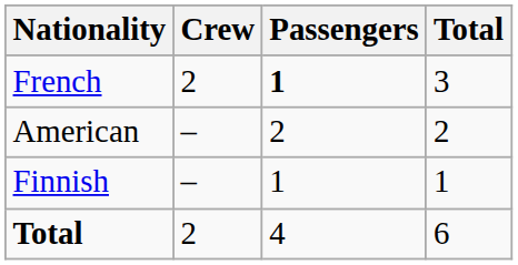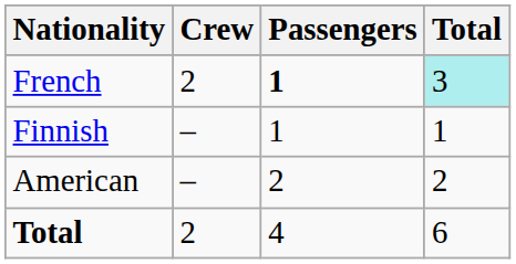French | Total: no background -> paleturquoise background
rows swapped: American <-> Finnish
